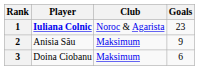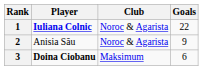1 | Goals: 23 -> 22
2 | Club: Maksimum -> Noroc & Agarista
3 | Player: normal -> bold
